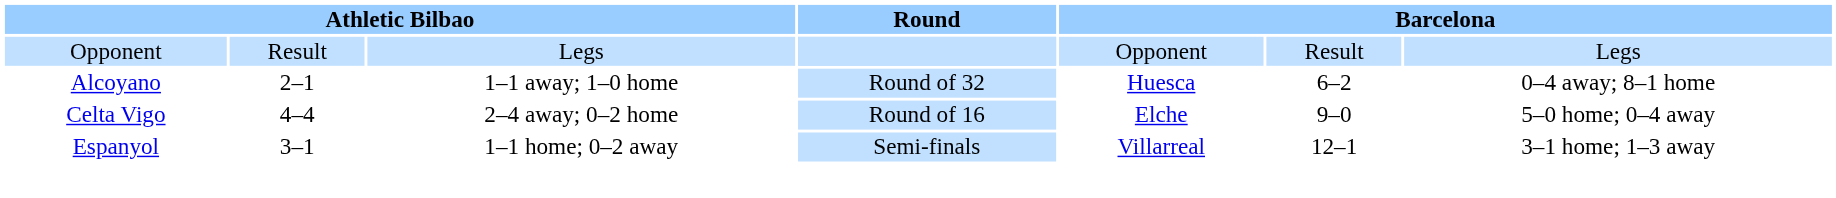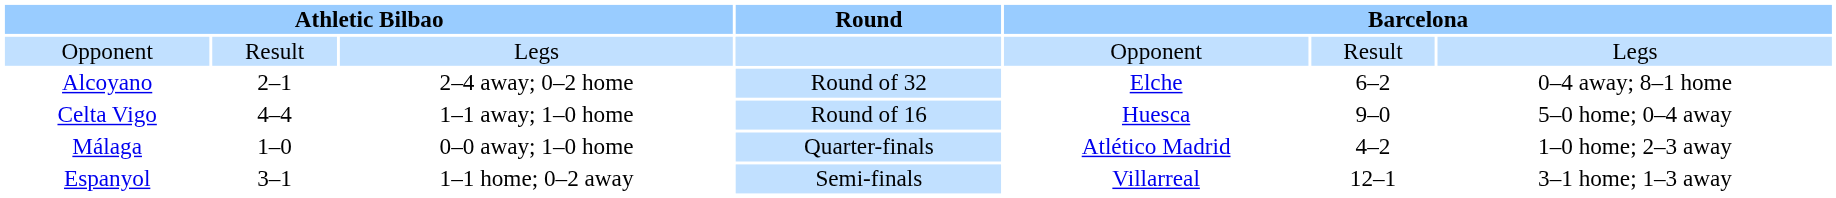Alcoyano | column 3: 1–1 away; 1–0 home -> 2–4 away; 0–2 home
Alcoyano | column 5: Huesca -> Elche
Celta Vigo | column 3: 2–4 away; 0–2 home -> 1–1 away; 1–0 home
Celta Vigo | column 5: Elche -> Huesca
+ row: Málaga | 1–0 | 0–0 away; 1–0 home | Quarter-finals | Atlético Madrid | 4–2 | 1–0 home; 2–3 away
